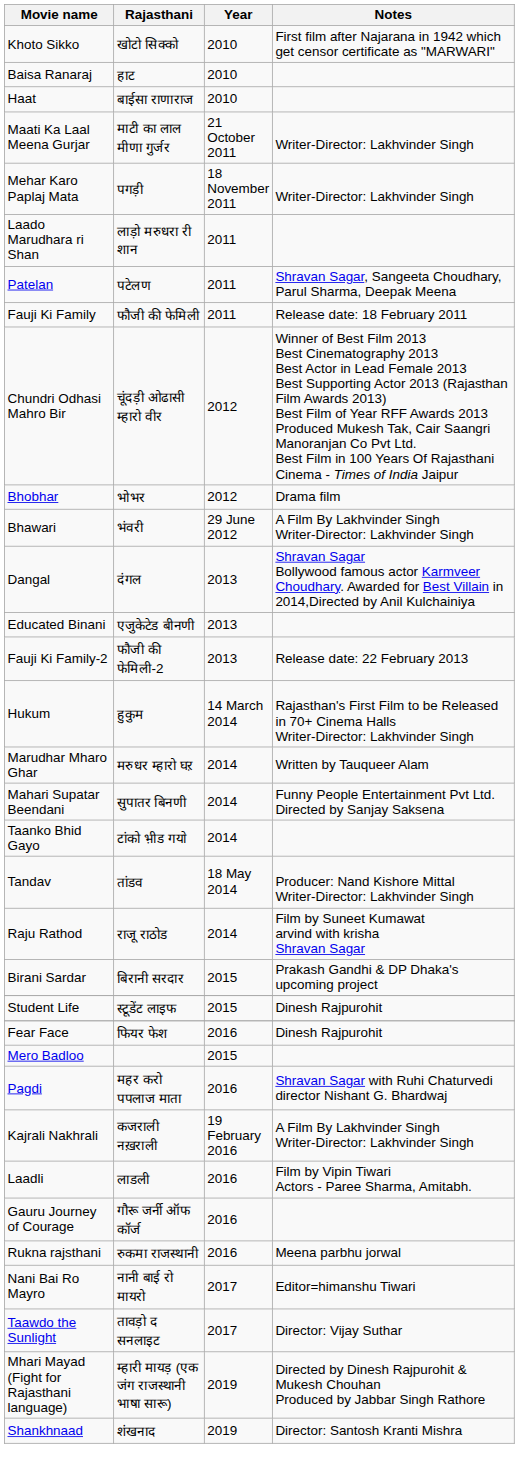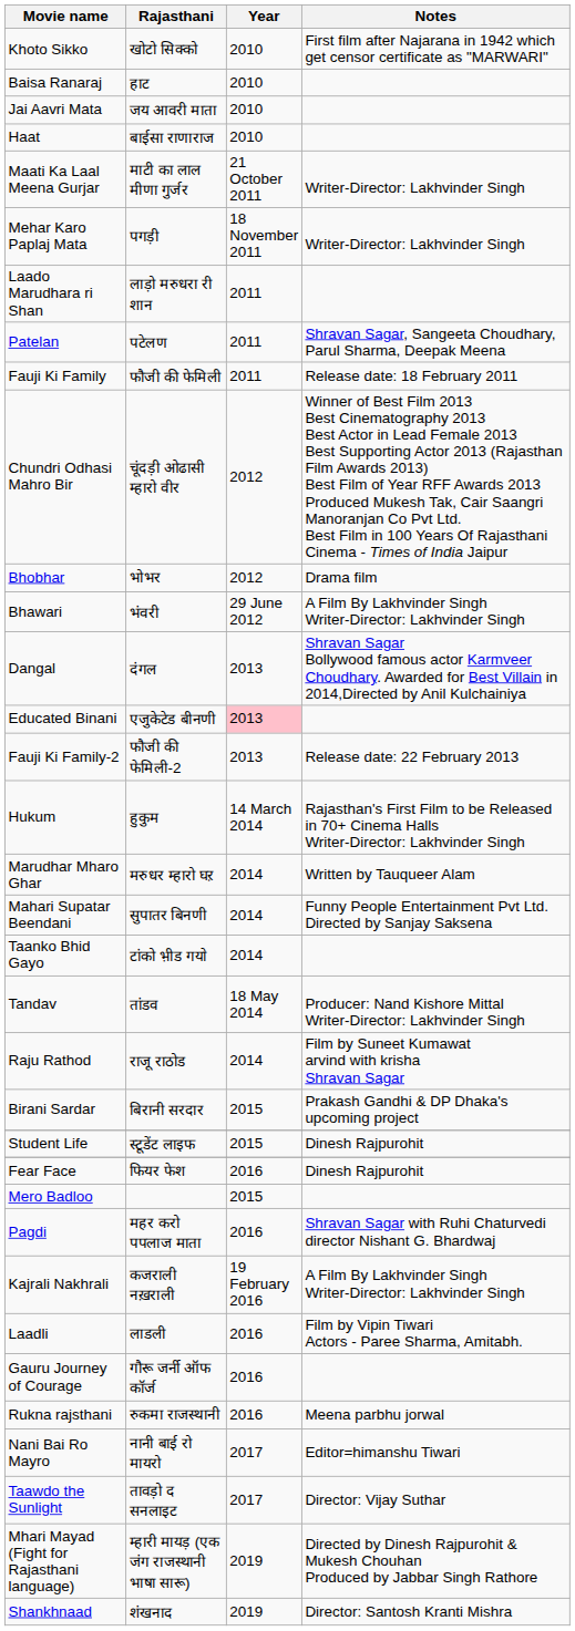+ row: Jai Aavri Mata | जय आवरी माता | 2010
Educated Binani | Year: no background -> pink background
